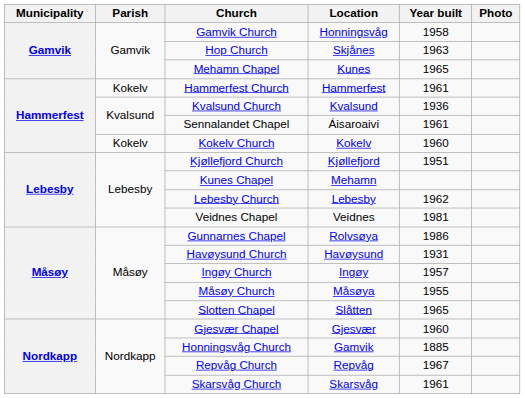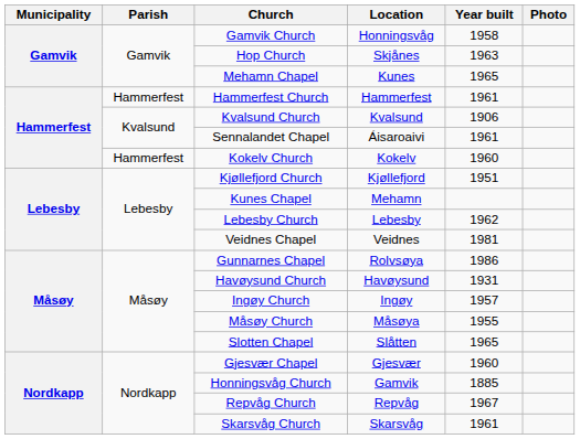Hammerfest Church | Parish: Kokelv -> Hammerfest
Kvalsund Church | Year built: 1936 -> 1906
Kokelv Church | Parish: Kokelv -> Hammerfest
